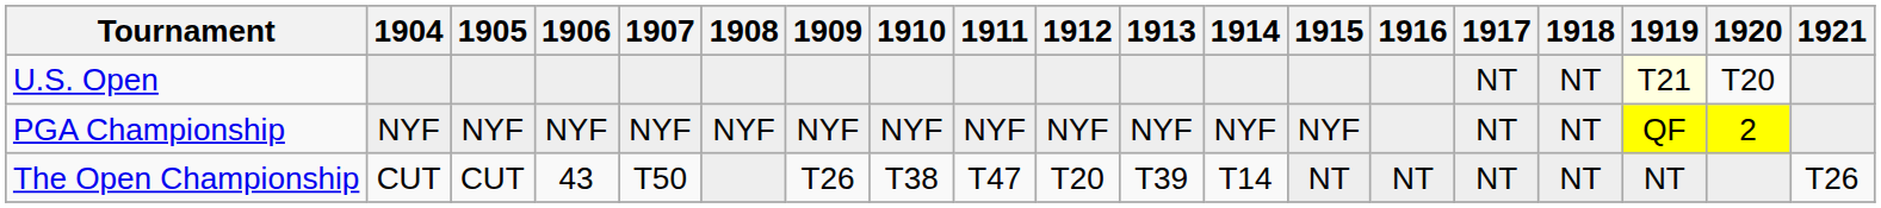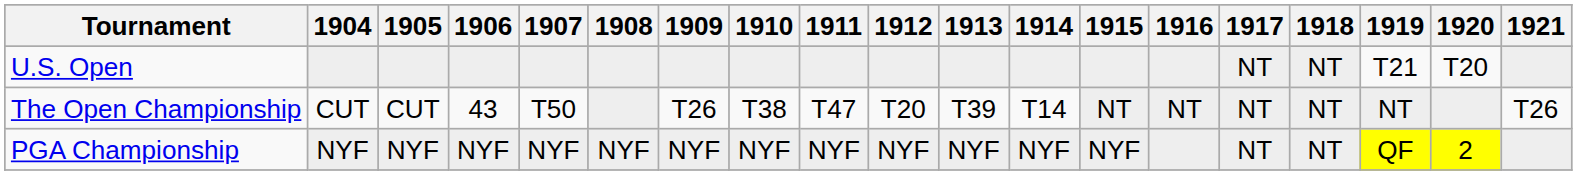U.S. Open | 1919: lightyellow background -> no background
rows swapped: The Open Championship <-> PGA Championship
